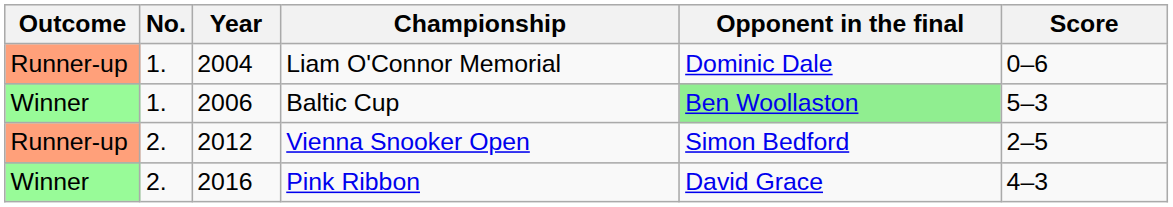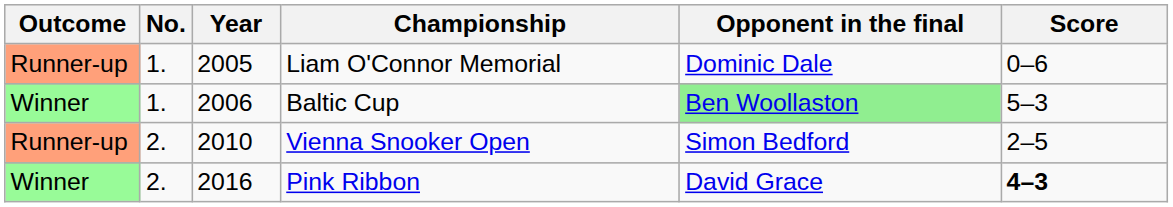Liam O'Connor Memorial | Year: 2004 -> 2005
Vienna Snooker Open | Year: 2012 -> 2010
Pink Ribbon | Score: normal -> bold
